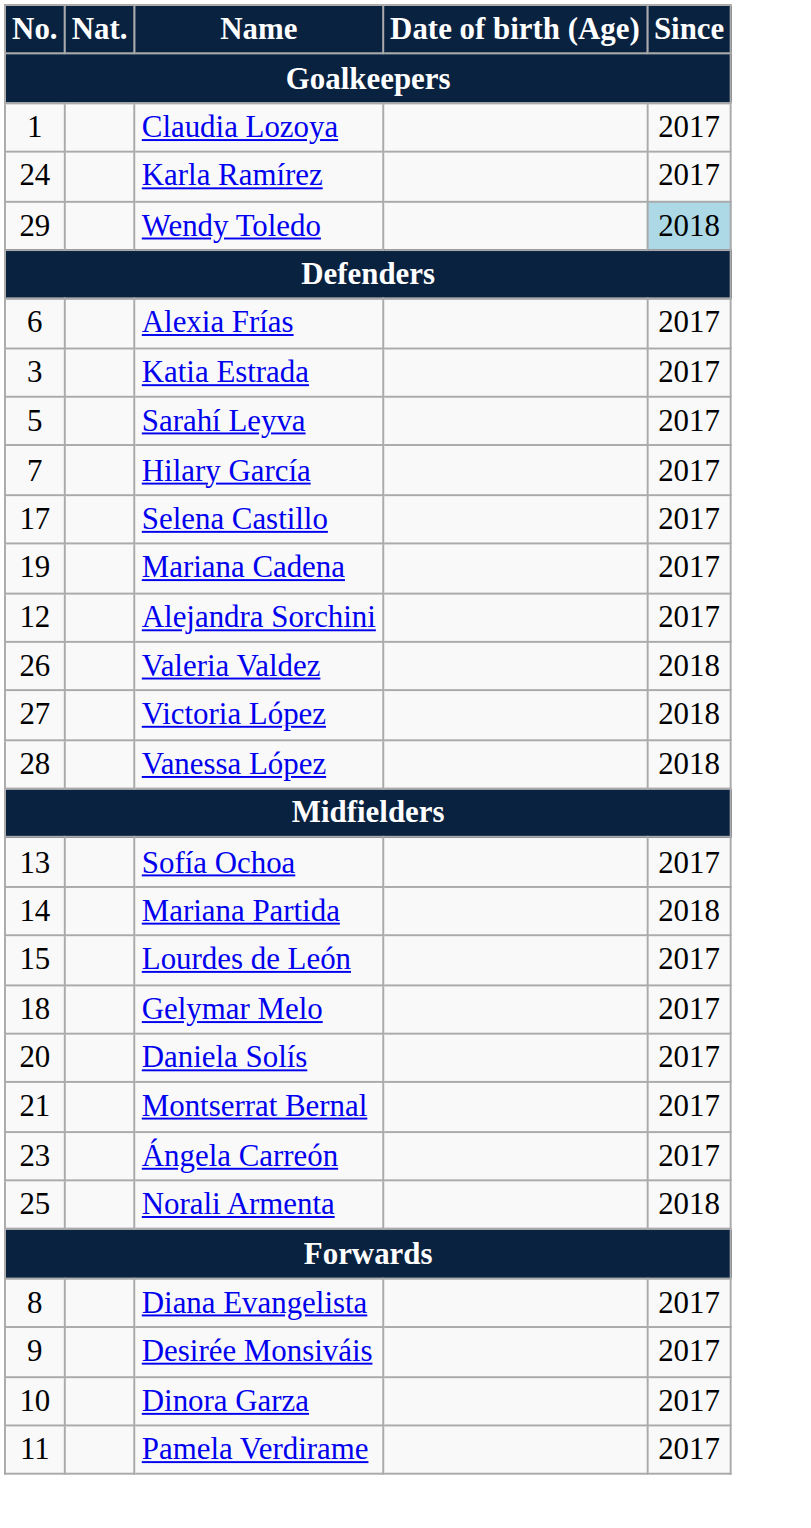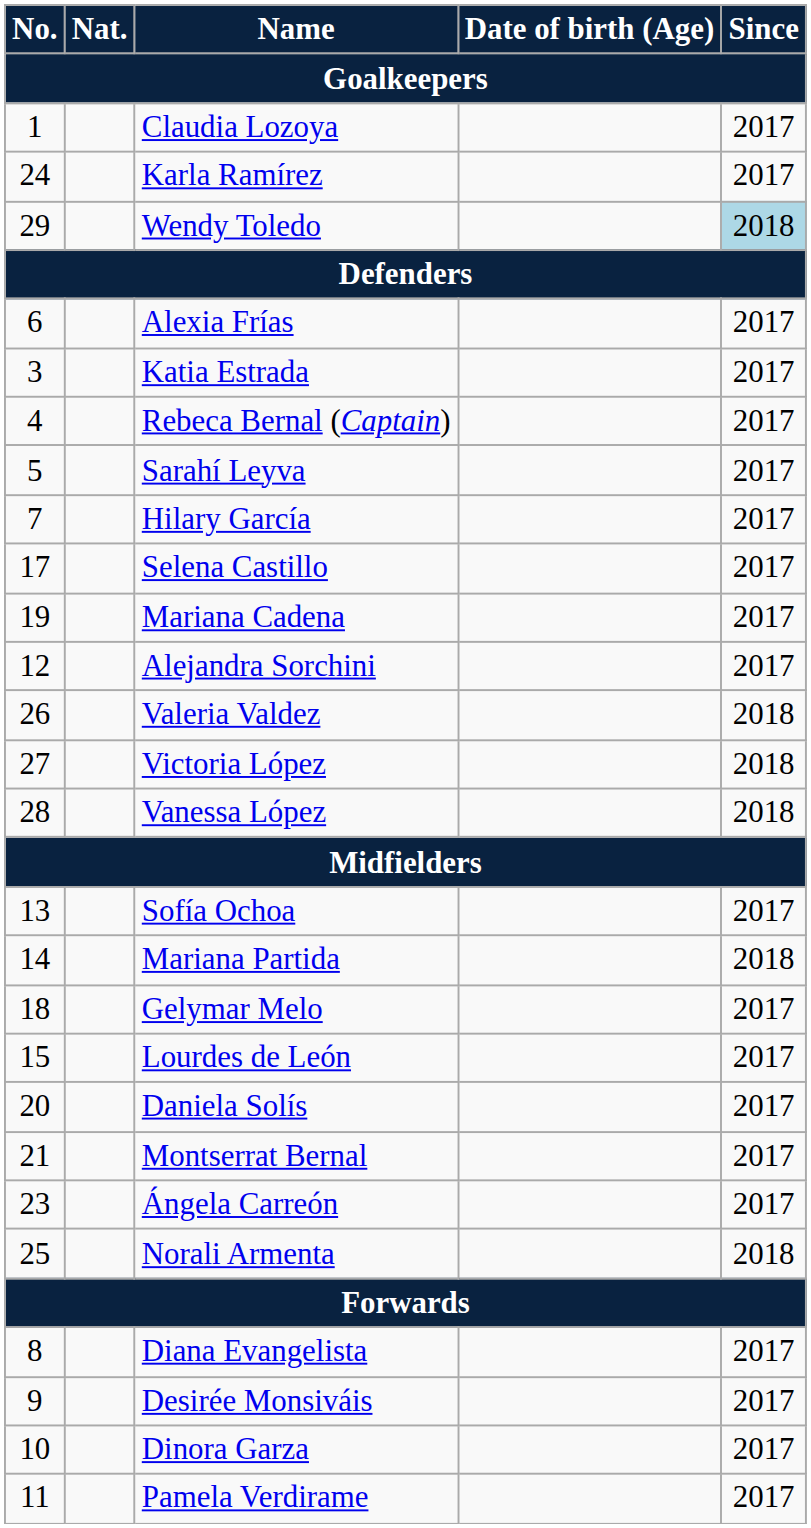+ row: 4 | Rebeca Bernal (Captain) | 2017
rows swapped: Lourdes de León <-> Gelymar Melo
